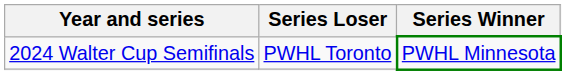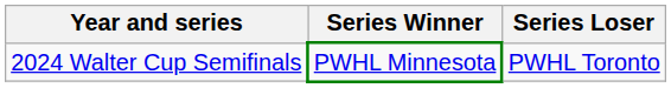columns swapped: Series Winner <-> Series Loser
